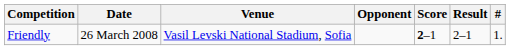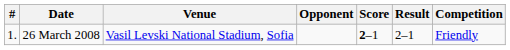columns swapped: # <-> Competition
